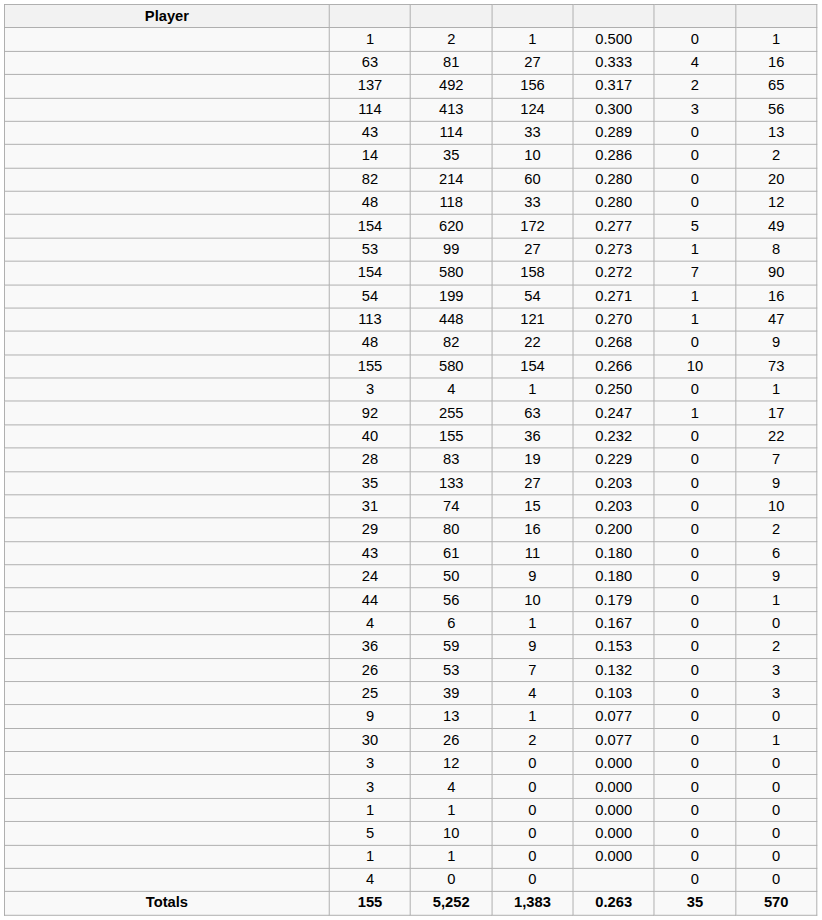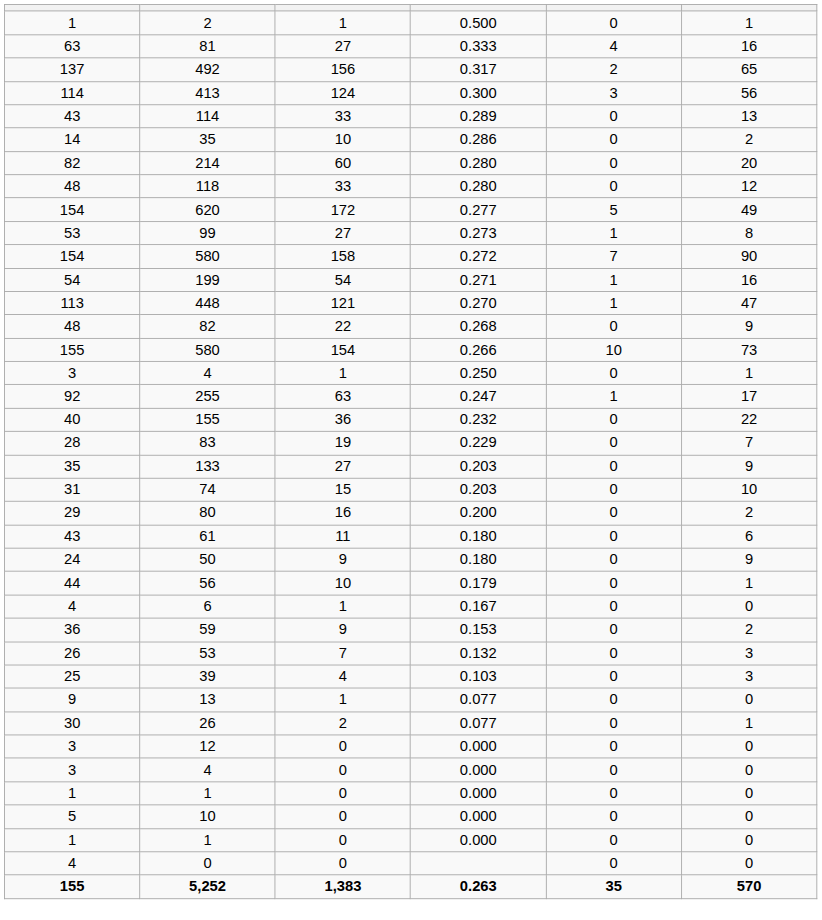- column: Player | Totals
